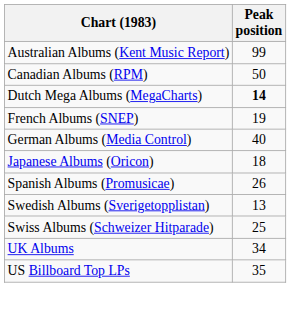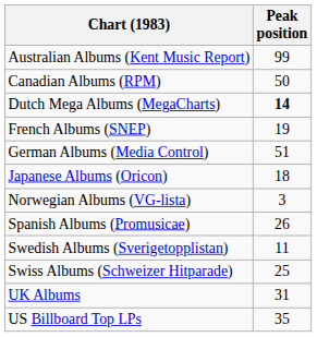German Albums (Media Control) | Peak position: 40 -> 51
+ row: Norwegian Albums (VG-lista) | 3
Swedish Albums (Sverigetopplistan) | Peak position: 13 -> 11
UK Albums | Peak position: 34 -> 31
